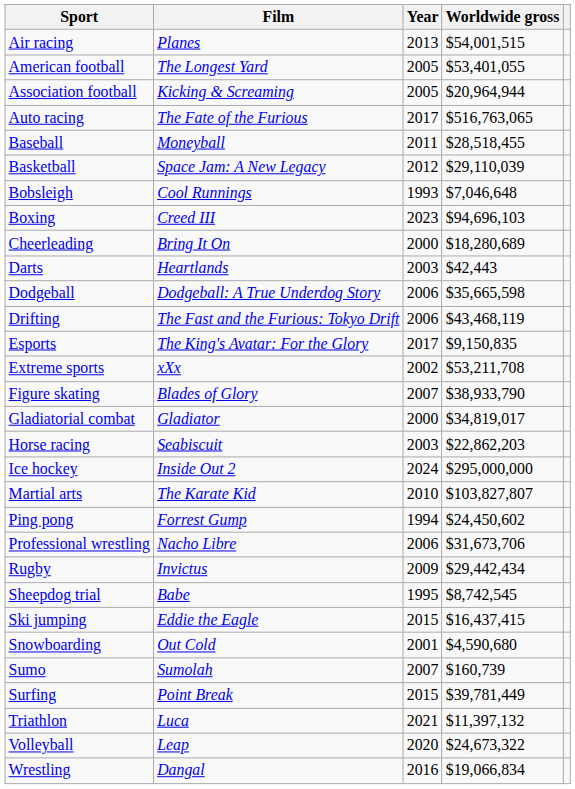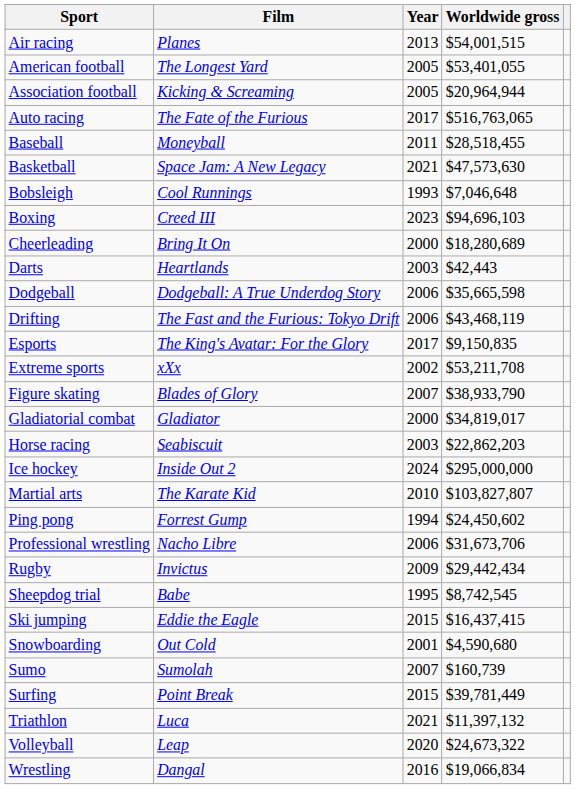Basketball | Year: 2012 -> 2021
Basketball | Worldwide gross: $29,110,039 -> $47,573,630
